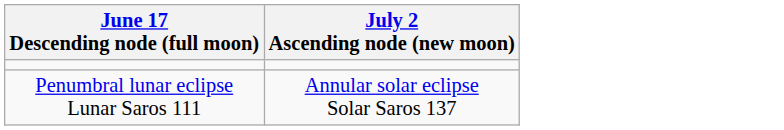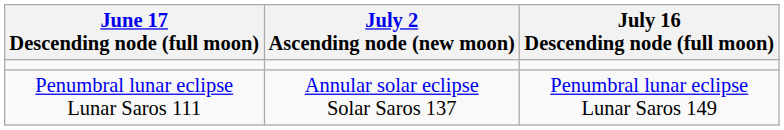+ column: July 16 Descending node (full moon) | Penumbral lunar eclipse Lunar Saros 149
